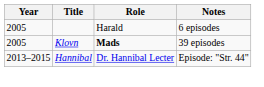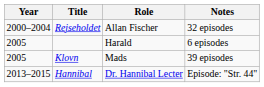+ row: 2000–2004 | Rejseholdet | Allan Fischer | 32 episodes
Klovn | Role: bold -> normal
